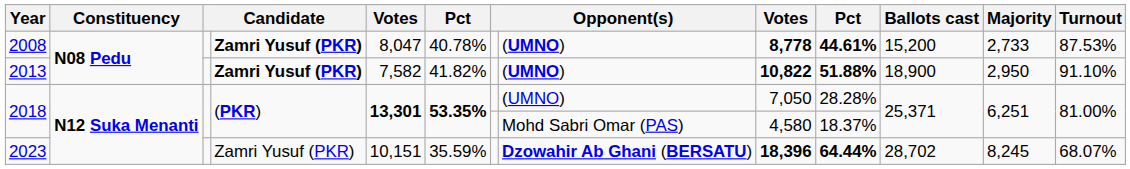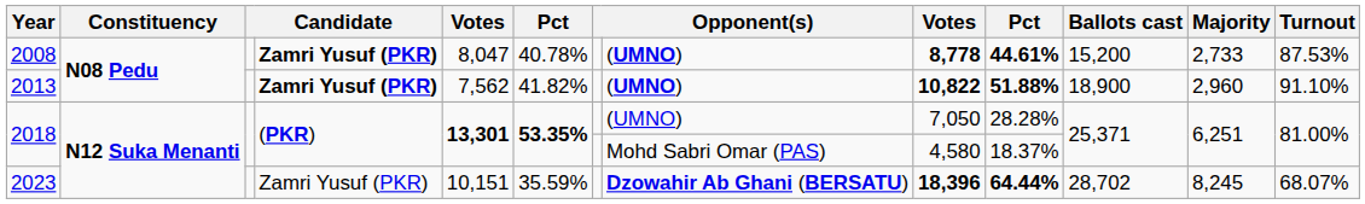2013 | column 5: 7,582 -> 7,562
2013 | Majority: 2,950 -> 2,960
